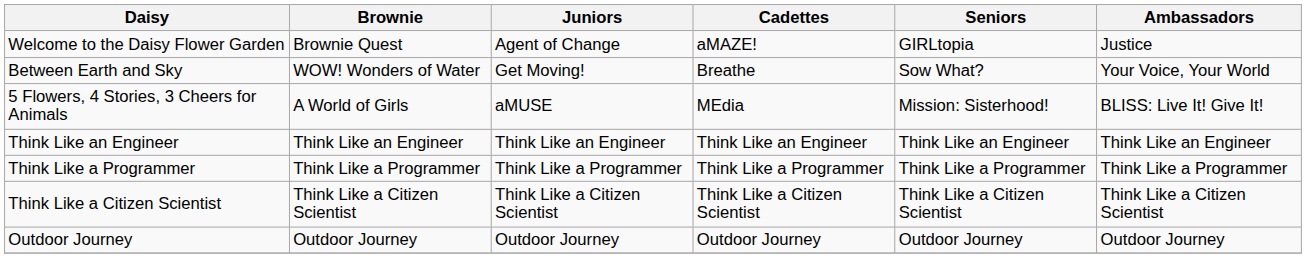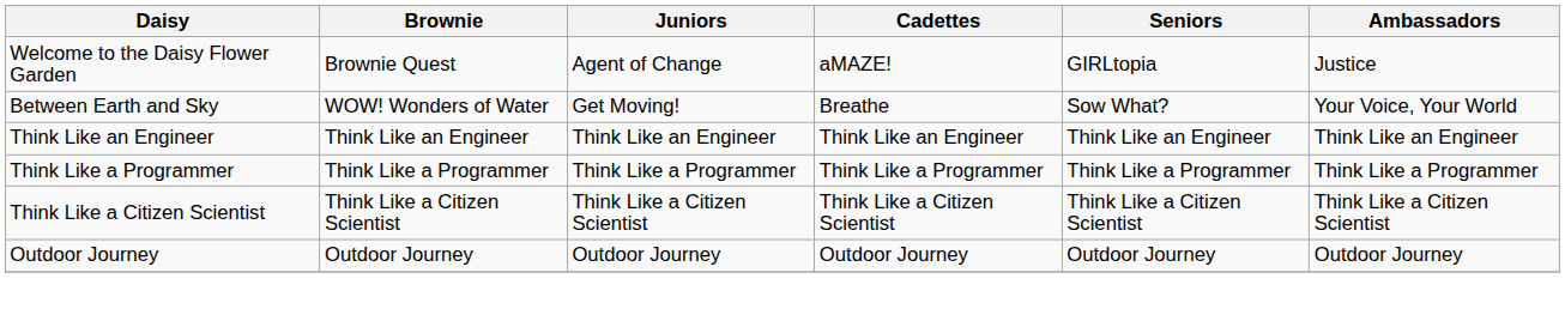- row: 5 Flowers, 4 Stories, 3 Cheers for Animals | A World of Girls | aMUSE | MEdia | Mission: Sisterhood! | BLISS: Live It! Give It!
